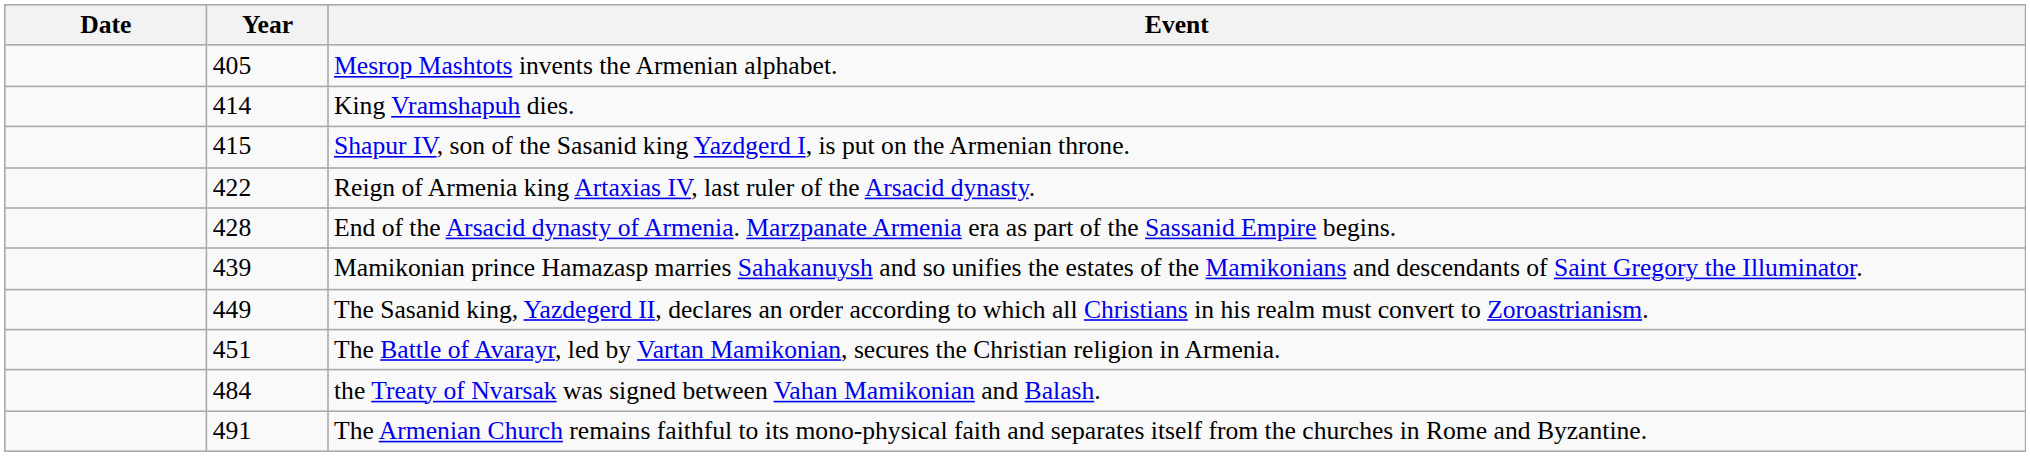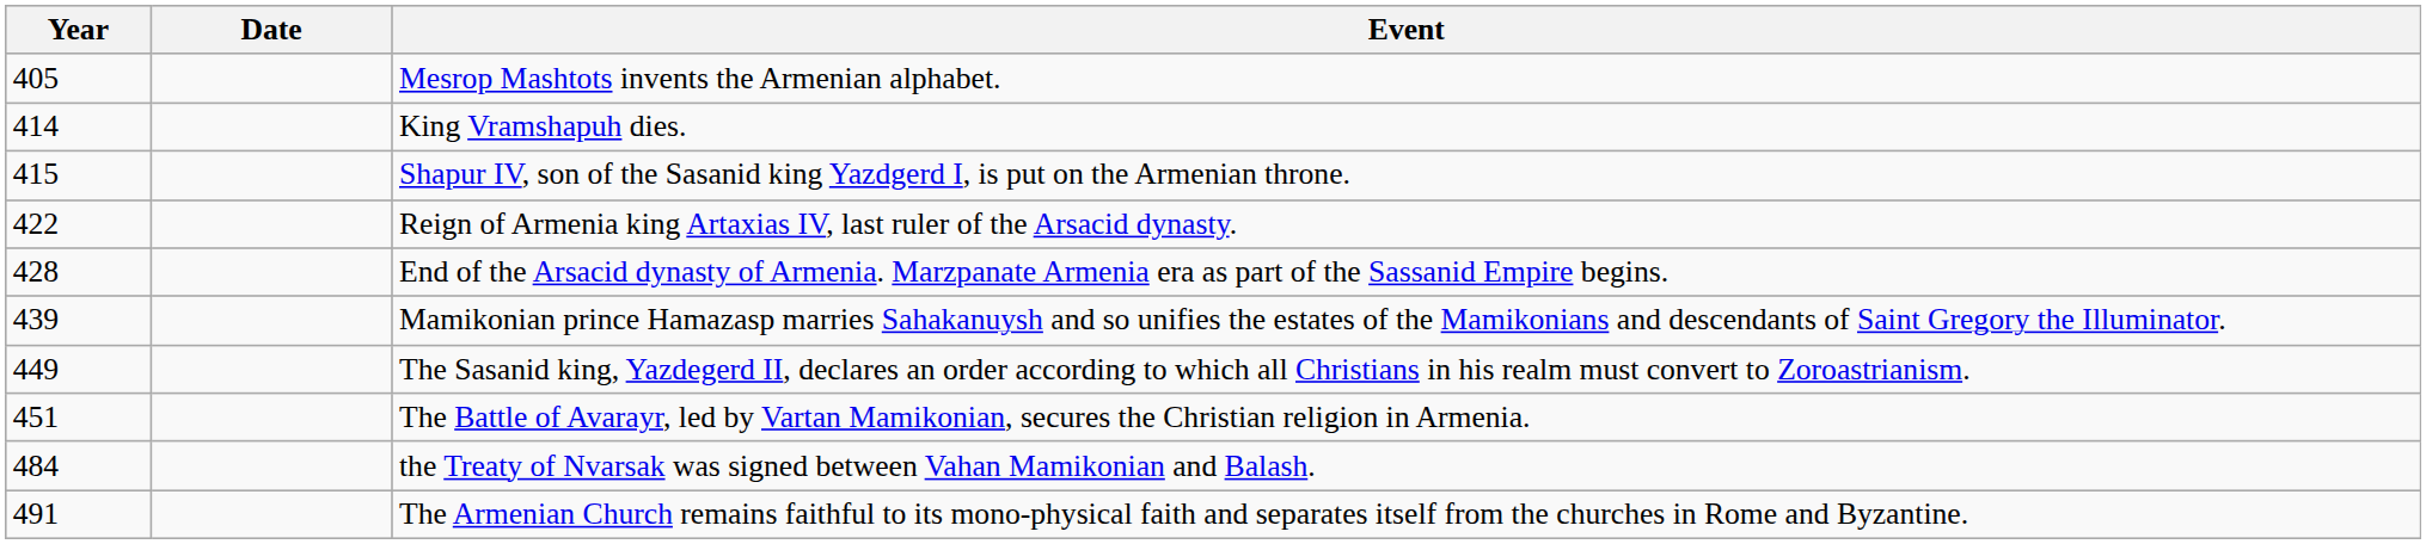columns swapped: Year <-> Date
